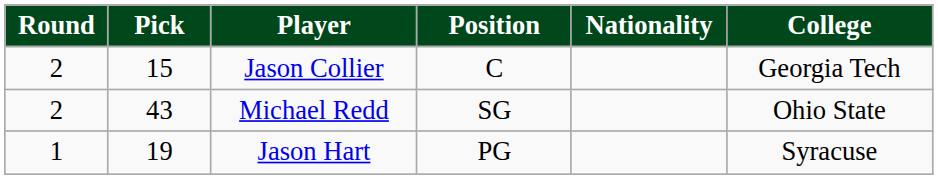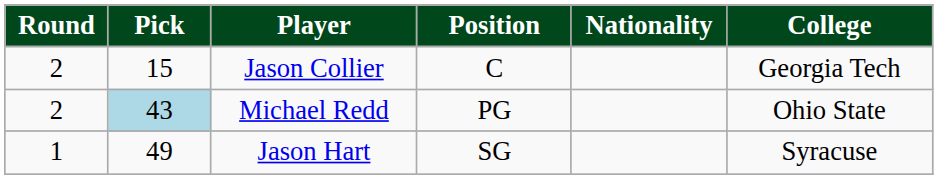Michael Redd | Pick: no background -> lightblue background
Michael Redd | Position: SG -> PG
Jason Hart | Pick: 19 -> 49
Jason Hart | Position: PG -> SG
